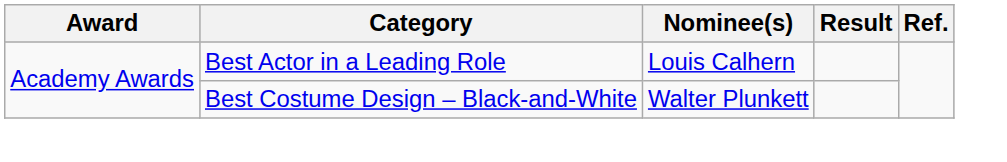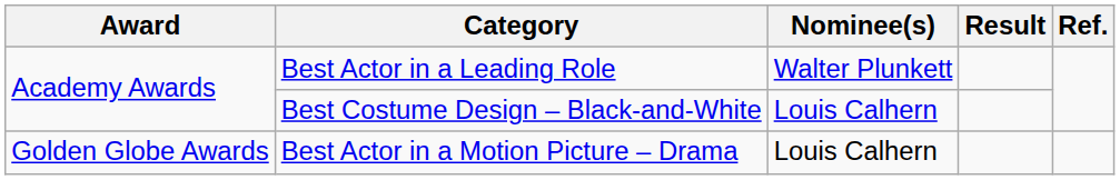Best Actor in a Leading Role | Nominee(s): Louis Calhern -> Walter Plunkett
Best Costume Design – Black-and-White | Nominee(s): Walter Plunkett -> Louis Calhern
+ row: Golden Globe Awards | Best Actor in a Motion Picture – Drama | Louis Calhern
